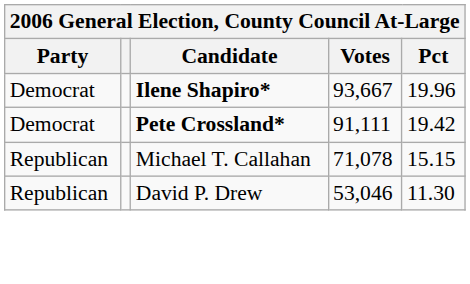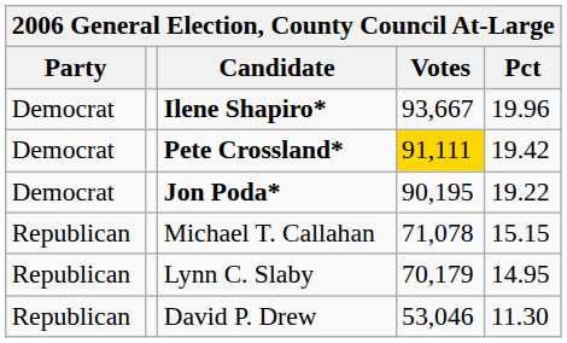Pete Crossland* | Votes: no background -> gold background
+ row: Democrat | Jon Poda* | 90,195 | 19.22
+ row: Republican | Lynn C. Slaby | 70,179 | 14.95
